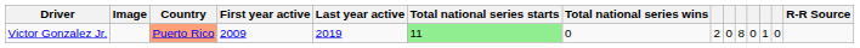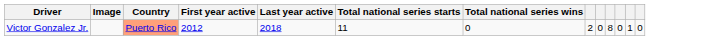- column: R-R Source
Victor Gonzalez Jr. | First year active: 2009 -> 2012
Victor Gonzalez Jr. | Last year active: 2019 -> 2018
Victor Gonzalez Jr. | Total national series starts: lightgreen background -> no background
